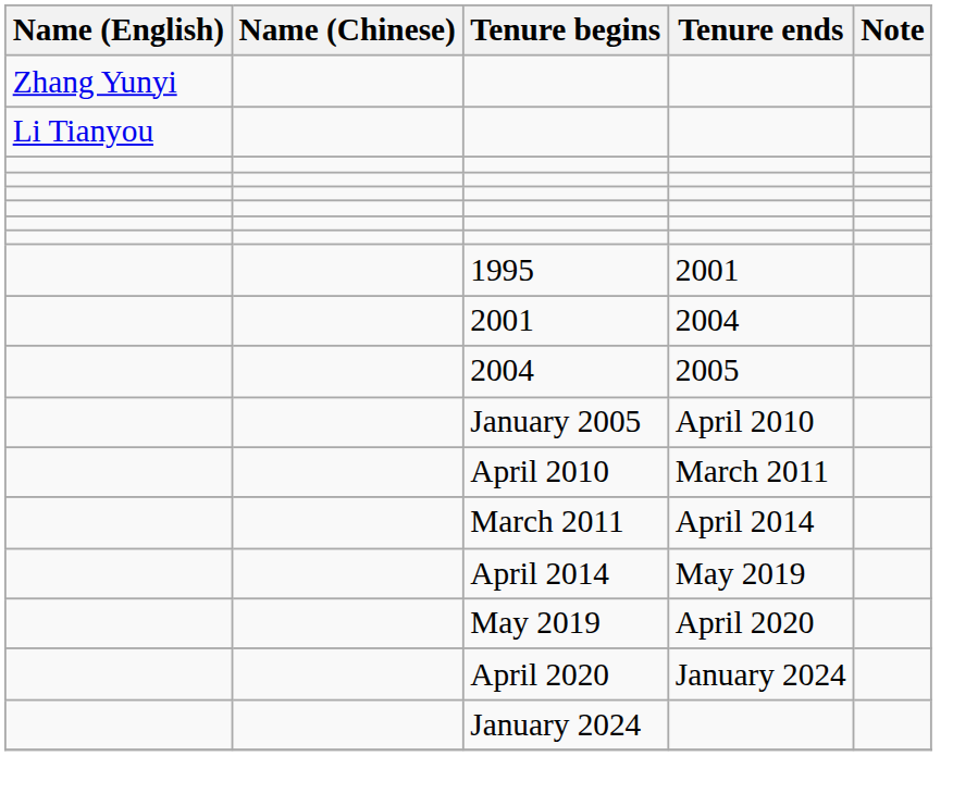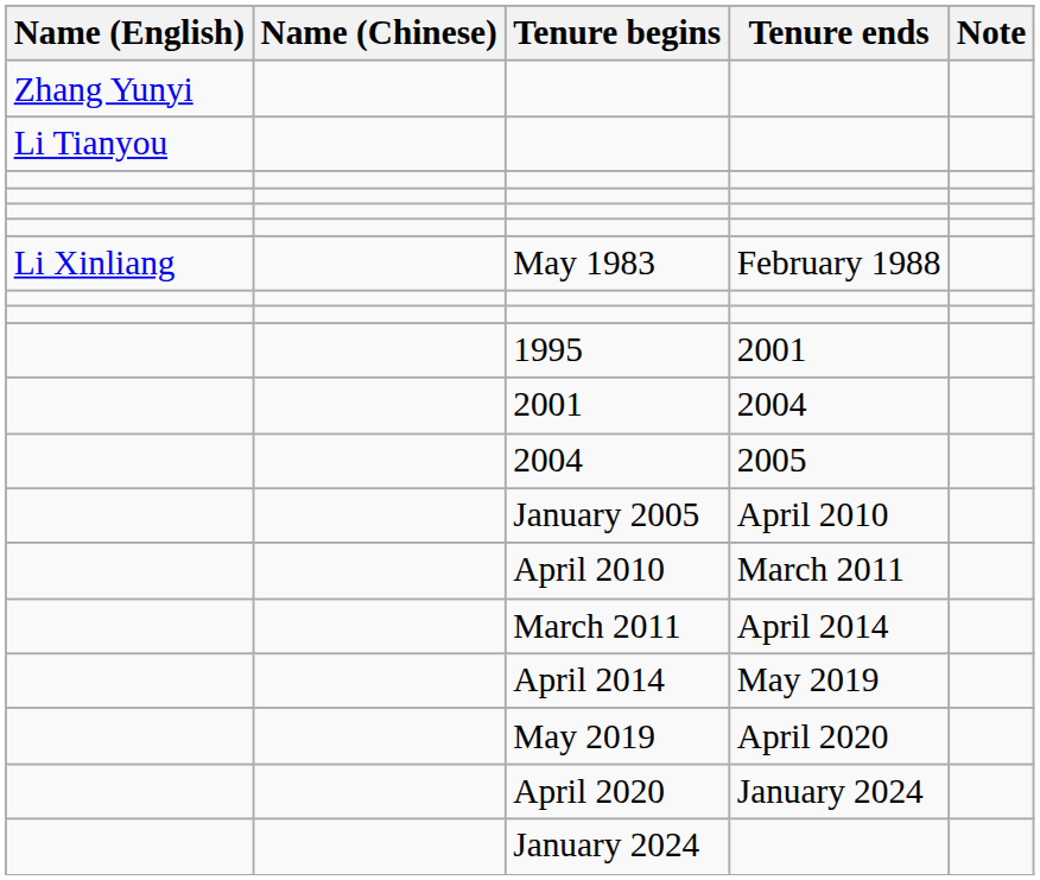+ row: Li Xinliang | May 1983 | February 1988
